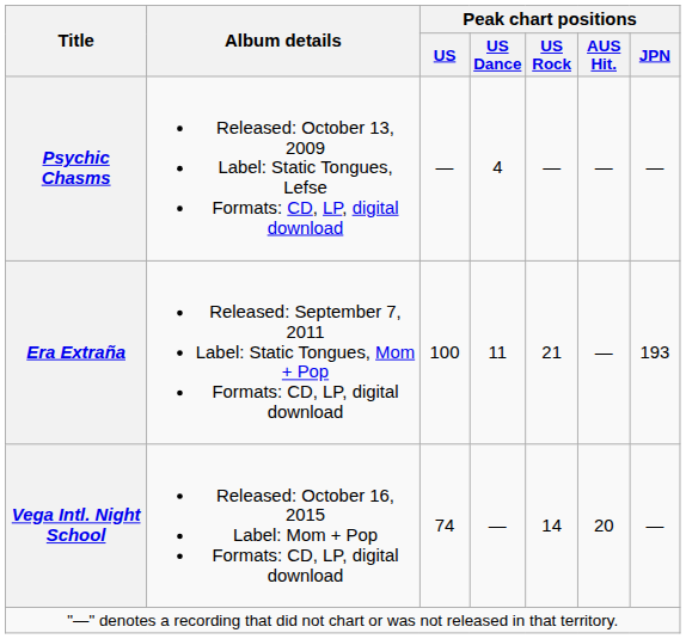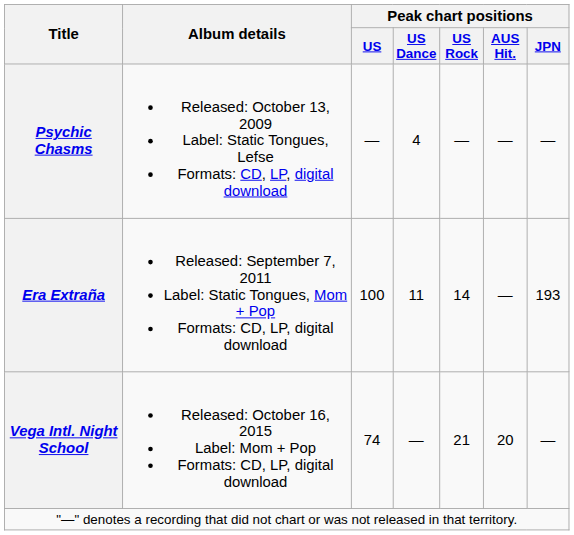Era Extraña | Peak chart positions / US Rock: 21 -> 14
Vega Intl. Night School | Peak chart positions / US Rock: 14 -> 21
